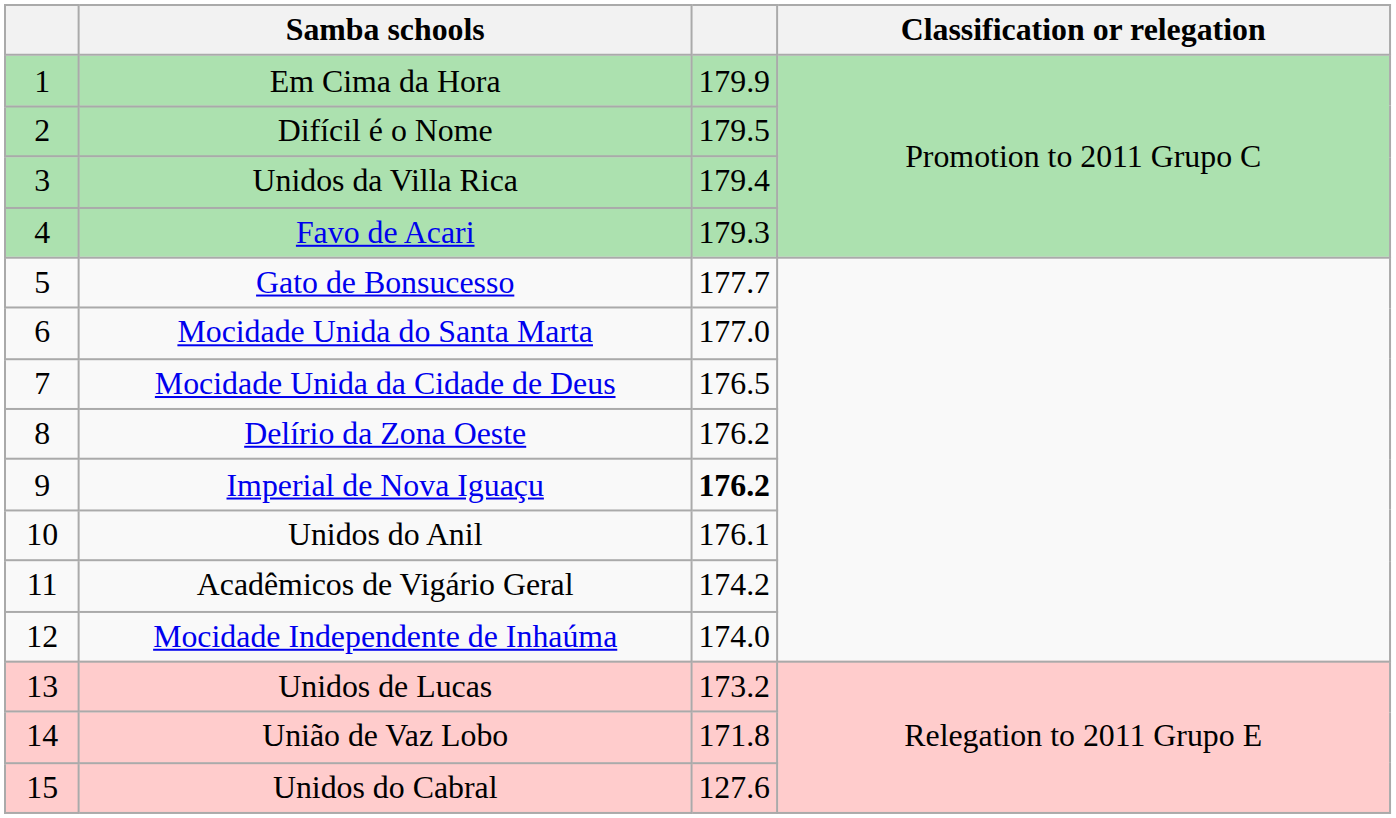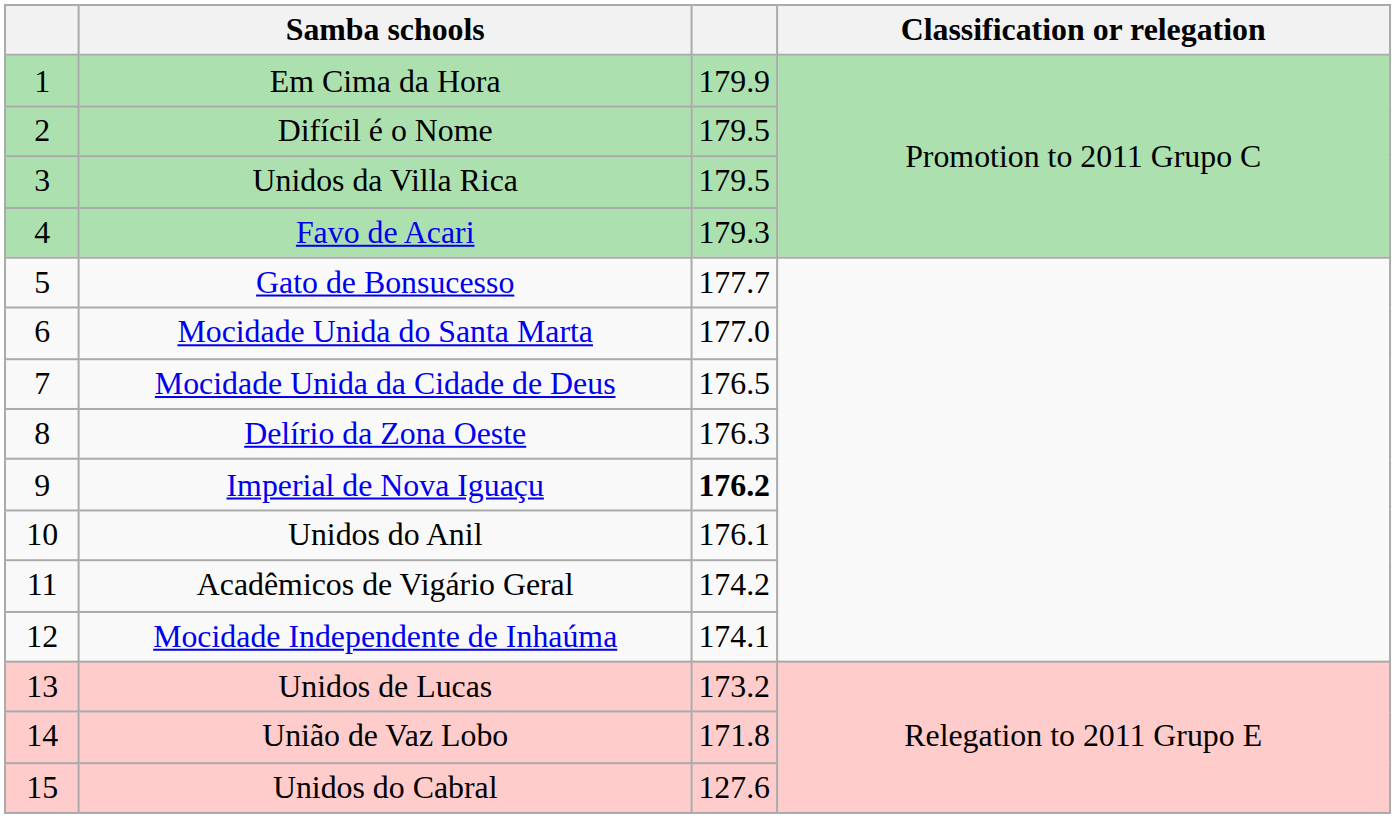Unidos da Villa Rica | column 3: 179.4 -> 179.5
Delírio da Zona Oeste | column 3: 176.2 -> 176.3
Mocidade Independente de Inhaúma | column 3: 174.0 -> 174.1
